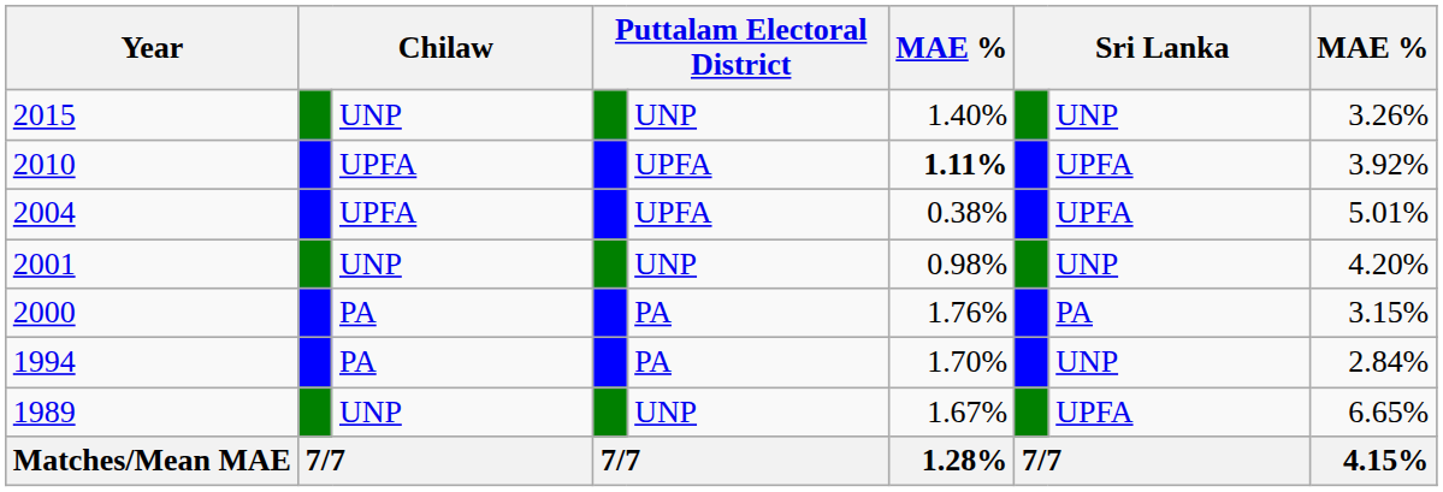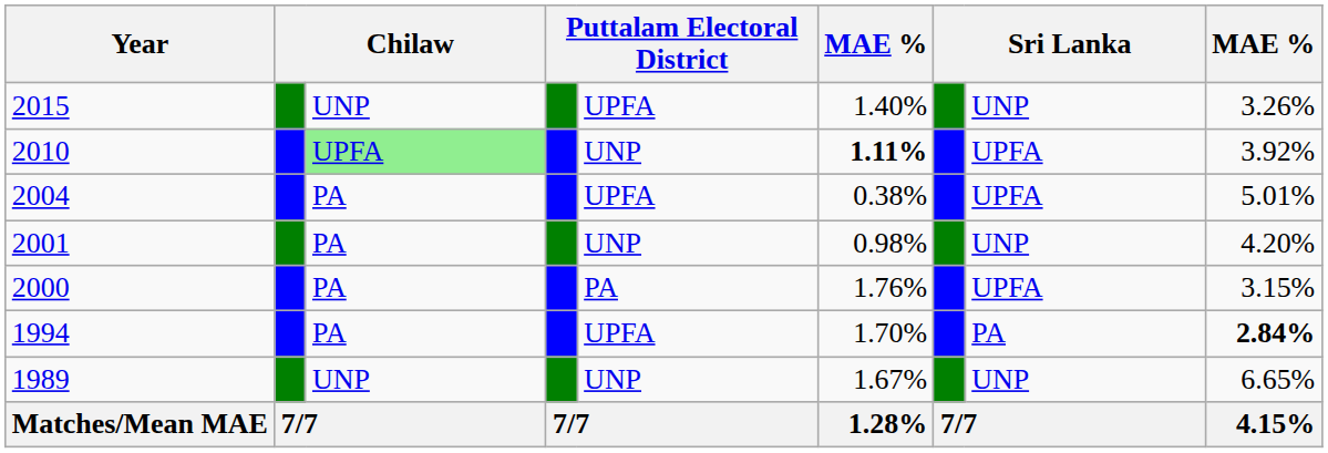2015 | column 5: UNP -> UPFA
2010 | column 3: no background -> lightgreen background
2010 | column 5: UPFA -> UNP
2004 | column 3: UPFA -> PA
2001 | column 3: UNP -> PA
2000 | column 8: PA -> UPFA
1994 | column 5: PA -> UPFA
1994 | column 8: UNP -> PA
1994 | column 9: normal -> bold
1989 | column 8: UPFA -> UNP
